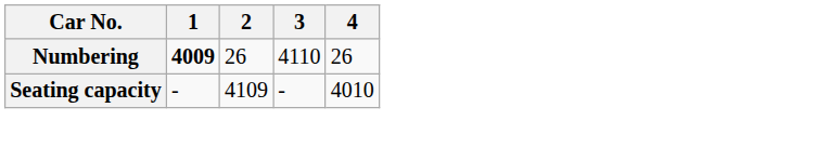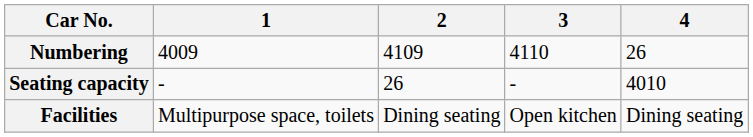Numbering | 1: bold -> normal
Numbering | 2: 26 -> 4109
Seating capacity | 2: 4109 -> 26
+ row: Facilities | Multipurpose space, toilets | Dining seating | Open kitchen | Dining seating
